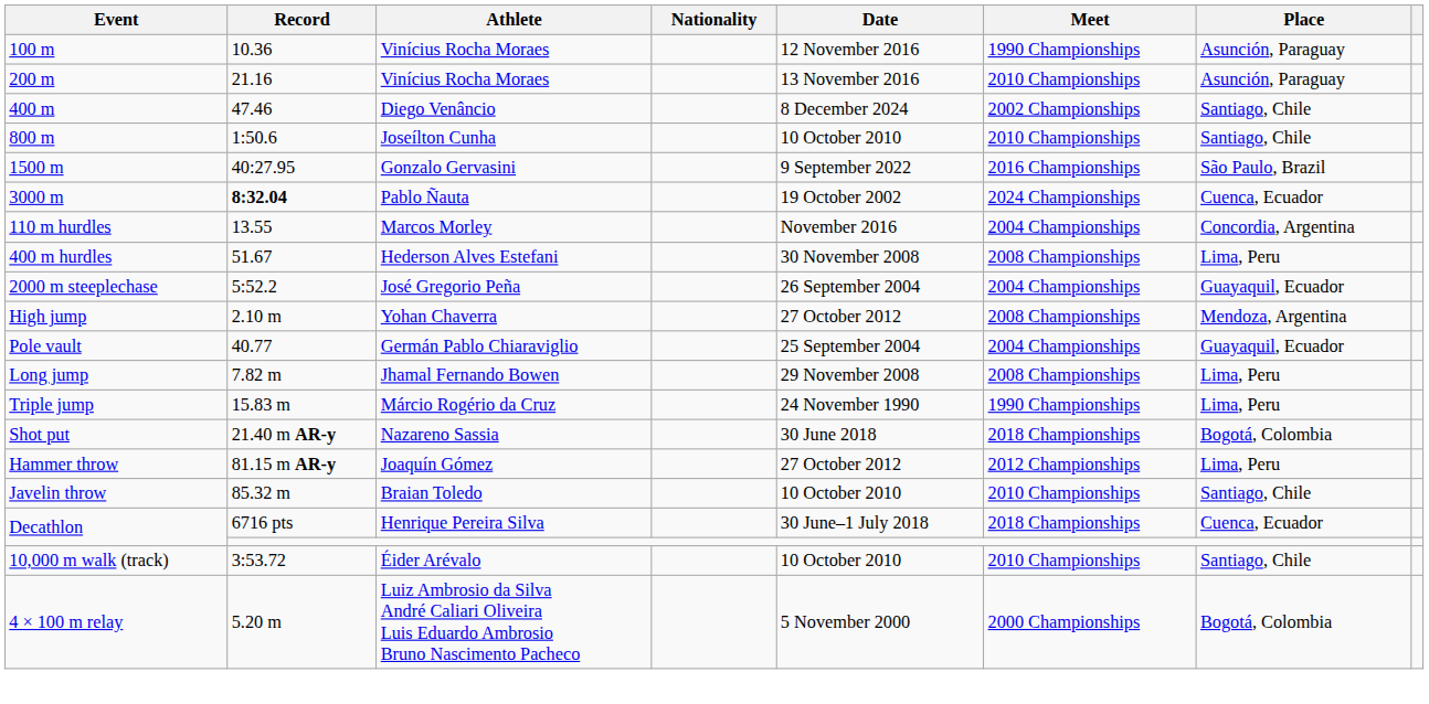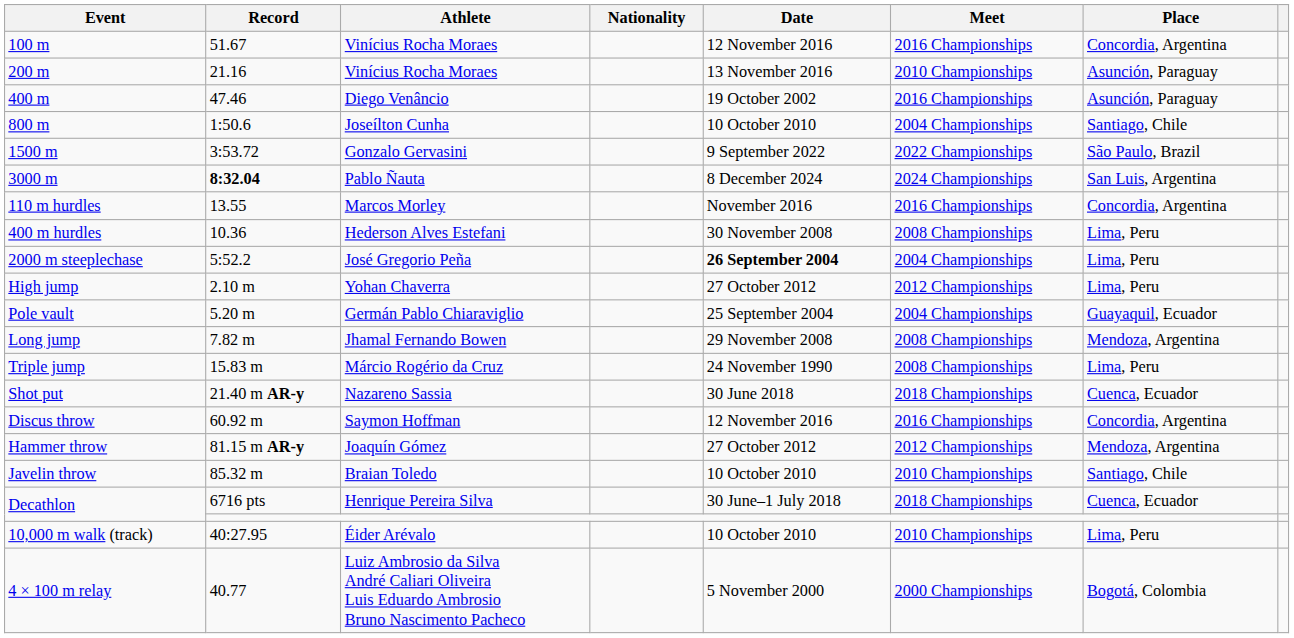100 m | Record: 10.36 -> 51.67
100 m | Meet: 1990 Championships -> 2016 Championships
100 m | Place: Asunción, Paraguay -> Concordia, Argentina
400 m | Date: 8 December 2024 -> 19 October 2002
400 m | Meet: 2002 Championships -> 2016 Championships
400 m | Place: Santiago, Chile -> Asunción, Paraguay
800 m | Meet: 2010 Championships -> 2004 Championships
1500 m | Record: 40:27.95 -> 3:53.72
1500 m | Meet: 2016 Championships -> 2022 Championships
3000 m | Date: 19 October 2002 -> 8 December 2024
3000 m | Place: Cuenca, Ecuador -> San Luis, Argentina
110 m hurdles | Meet: 2004 Championships -> 2016 Championships
400 m hurdles | Record: 51.67 -> 10.36
2000 m steeplechase | Date: normal -> bold
2000 m steeplechase | Place: Guayaquil, Ecuador -> Lima, Peru
High jump | Meet: 2008 Championships -> 2012 Championships
High jump | Place: Mendoza, Argentina -> Lima, Peru
Pole vault | Record: 40.77 -> 5.20 m
Long jump | Place: Lima, Peru -> Mendoza, Argentina
Triple jump | Meet: 1990 Championships -> 2008 Championships
Shot put | Place: Bogotá, Colombia -> Cuenca, Ecuador
+ row: Discus throw | 60.92 m | Saymon Hoffman | 12 November 2016 | 2016 Championships | Concordia, Argentina
Hammer throw | Place: Lima, Peru -> Mendoza, Argentina
10,000 m walk (track) | Record: 3:53.72 -> 40:27.95
10,000 m walk (track) | Place: Santiago, Chile -> Lima, Peru
4 × 100 m relay | Record: 5.20 m -> 40.77
